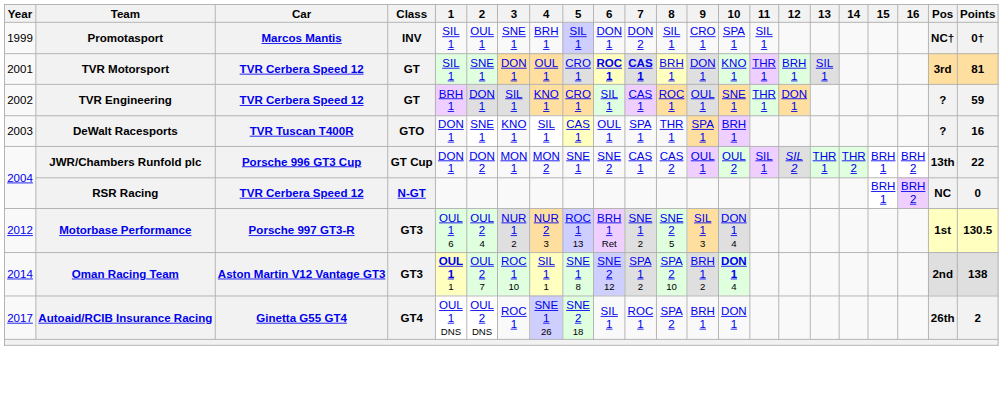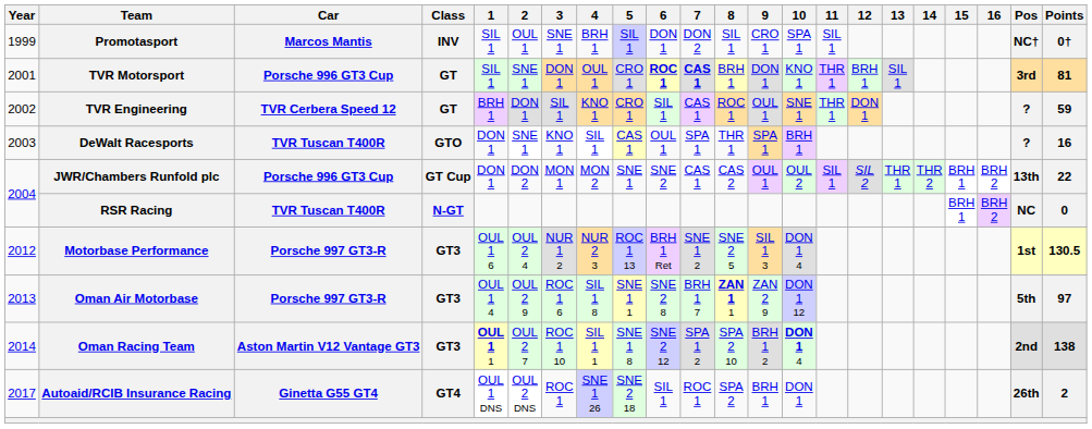TVR Motorsport | Car: TVR Cerbera Speed 12 -> Porsche 996 GT3 Cup
RSR Racing | Car: TVR Cerbera Speed 12 -> TVR Tuscan T400R
+ row: 2013 | Oman Air Motorbase | Porsche 997 GT3-R | GT3 | OUL 1 4 | OUL 2 9 | ROC 1 6 | SIL 1 8 | SNE 1 1 | SNE 2 8 | BRH 1 7 | ZAN 1 1 | ZAN 2 9 | DON 1 12 | 5th | 97
